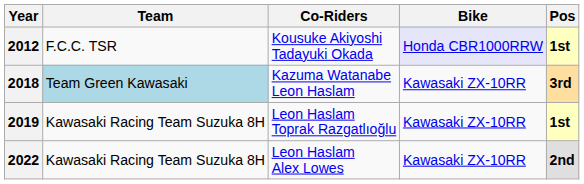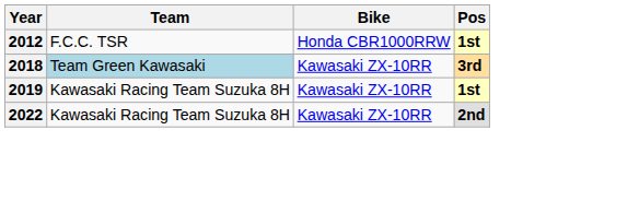- column: Co-Riders | Kousuke Akiyoshi Tadayuki Okada | Kazuma Watanabe Leon Haslam | Leon Haslam Toprak Razgatlıoğlu | Leon Haslam Alex Lowes
2012 | Bike: lavender background -> no background
